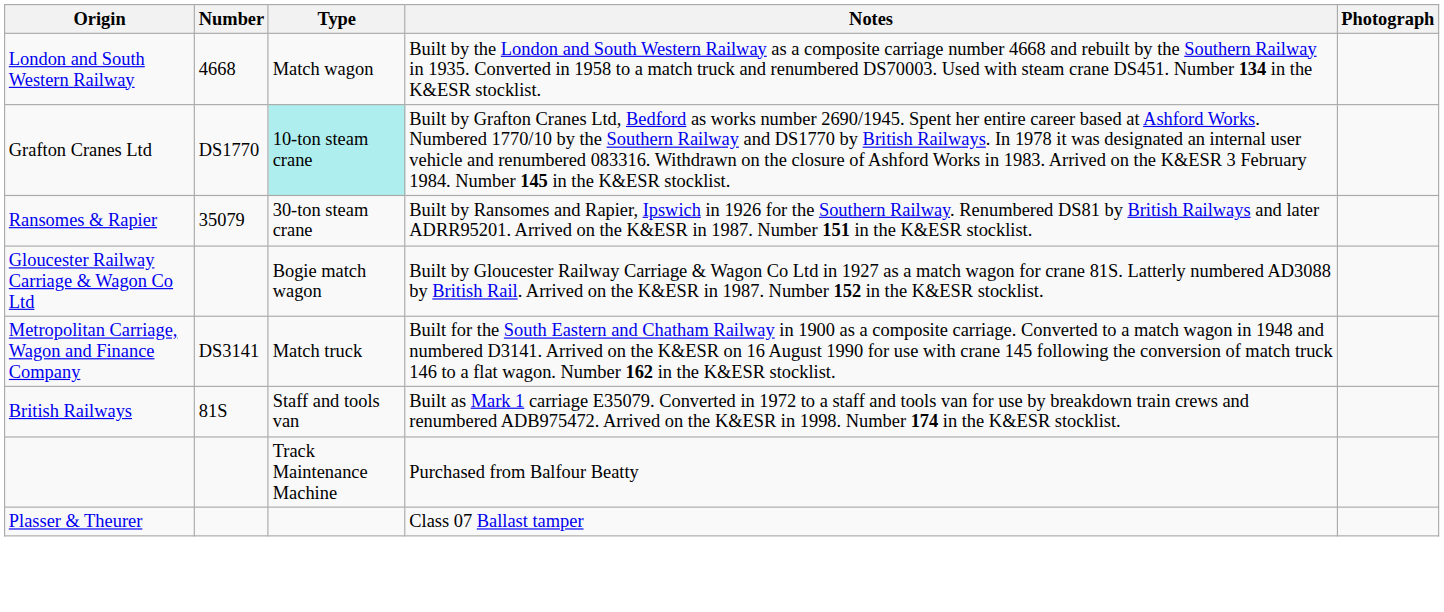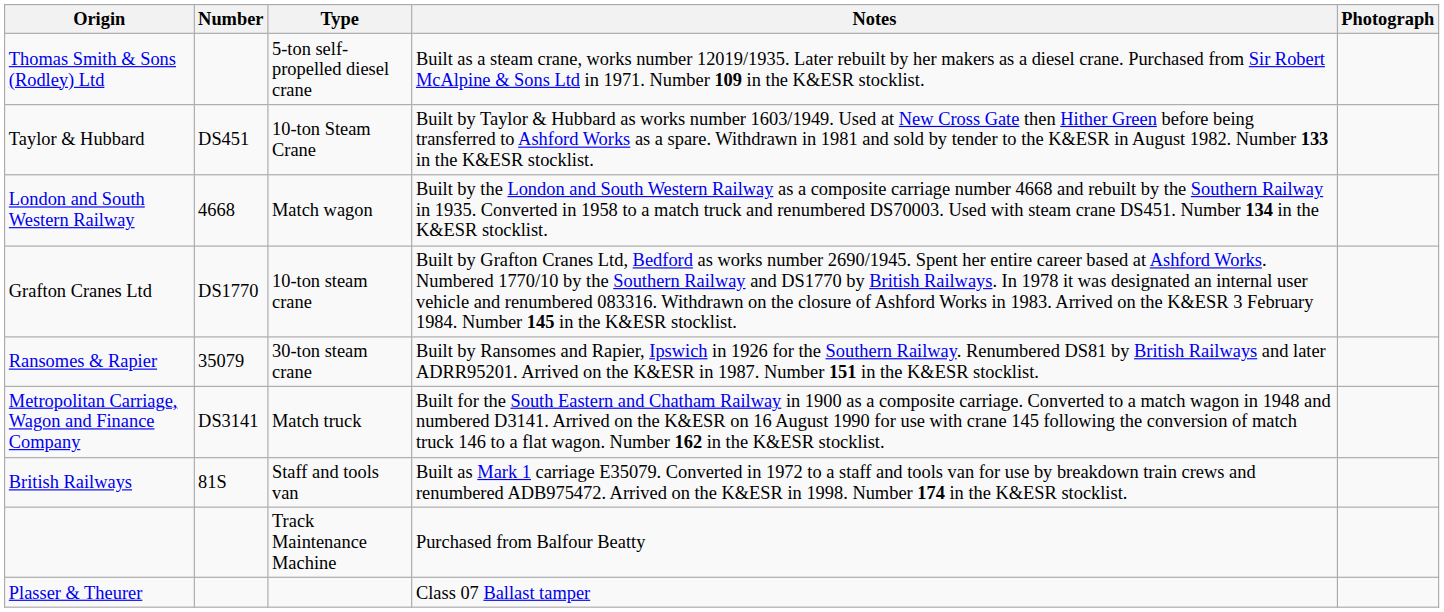+ row: Thomas Smith & Sons (Rodley) Ltd | 5-ton self-propelled diesel crane | Built as a steam crane, works number 12019/1935. Later rebuilt by her makers as a diesel crane. Purchased from Sir Robert McAlpine & Sons Ltd in 1971. Number 109 in the K&ESR stocklist.
+ row: Taylor & Hubbard | DS451 | 10-ton Steam Crane | Built by Taylor & Hubbard as works number 1603/1949. Used at New Cross Gate then Hither Green before being transferred to Ashford Works as a spare. Withdrawn in 1981 and sold by tender to the K&ESR in August 1982. Number 133 in the K&ESR stocklist.
Grafton Cranes Ltd | Type: paleturquoise background -> no background
- row: Gloucester Railway Carriage & Wagon Co Ltd | Bogie match wagon | Built by Gloucester Railway Carriage & Wagon Co Ltd in 1927 as a match wagon for crane 81S. Latterly numbered AD3088 by British Rail. Arrived on the K&ESR in 1987. Number 152 in the K&ESR stocklist.
